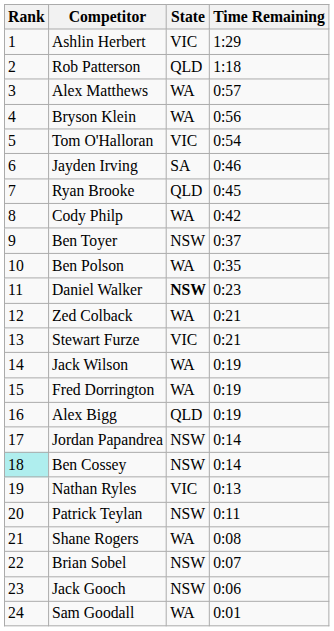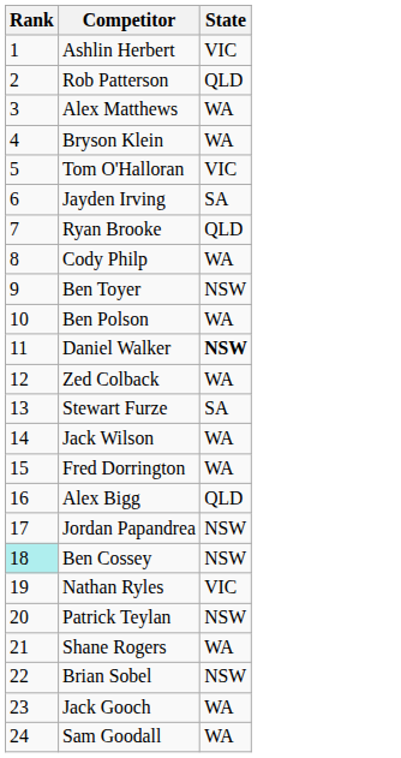- column: Time Remaining | 1:29 | 1:18 | 0:57 | 0:56 | 0:54 | 0:46 | 0:45 | 0:42 | 0:37 | 0:35 | 0:23 | 0:21 | 0:21 | 0:19 | 0:19 | 0:19 | 0:14 | 0:14 | 0:13 | 0:11 | 0:08 | 0:07 | 0:06 | 0:01
Stewart Furze | State: VIC -> SA
Jack Gooch | State: NSW -> WA
